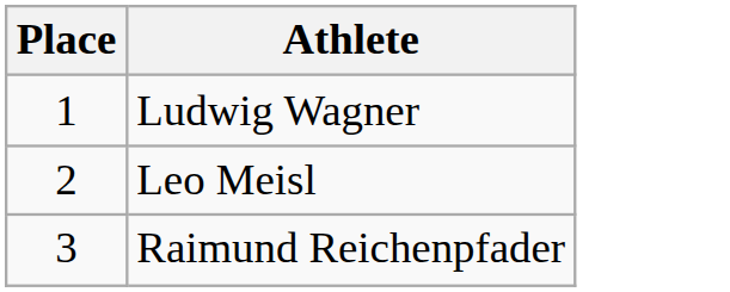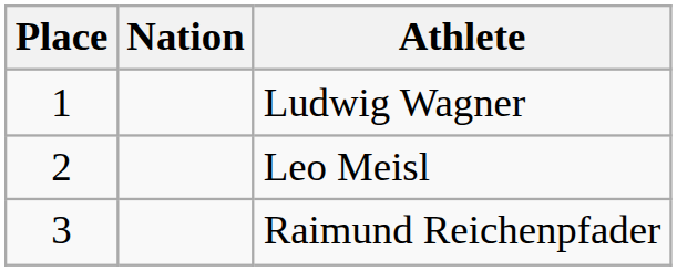+ column: Nation
